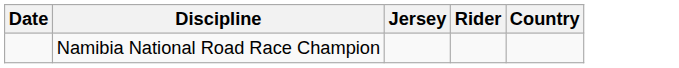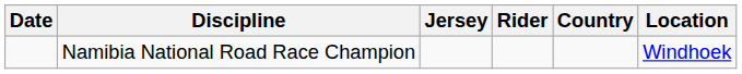+ column: Location | Windhoek
